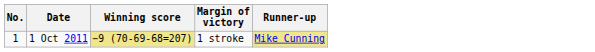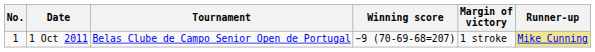+ column: Tournament | Belas Clube de Campo Senior Open de Portugal
1 Oct 2011 | Winning score: khaki background -> no background
